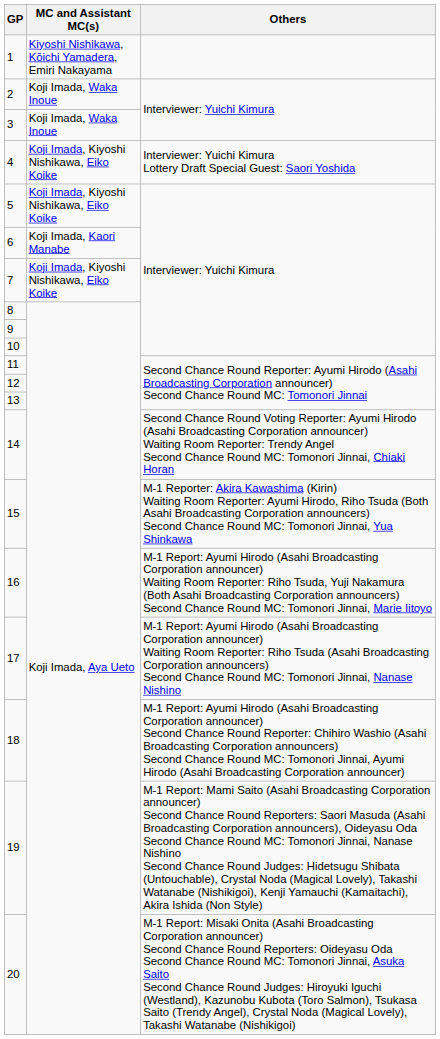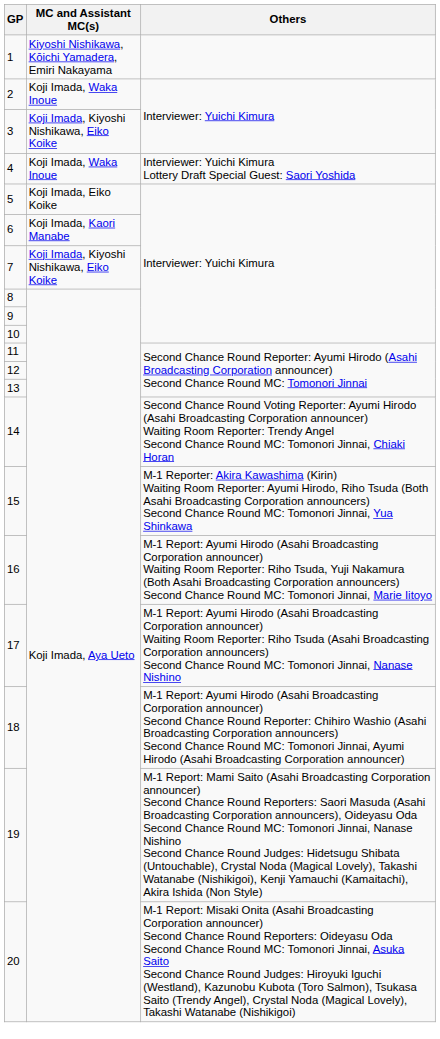3 | MC and Assistant MC(s): Koji Imada, Waka Inoue -> Koji Imada, Kiyoshi Nishikawa, Eiko Koike
4 | MC and Assistant MC(s): Koji Imada, Kiyoshi Nishikawa, Eiko Koike -> Koji Imada, Waka Inoue
5 | MC and Assistant MC(s): Koji Imada, Kiyoshi Nishikawa, Eiko Koike -> Koji Imada, Eiko Koike
